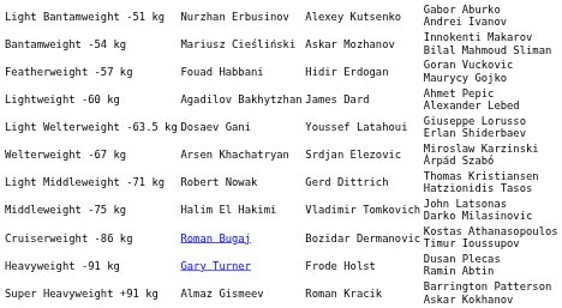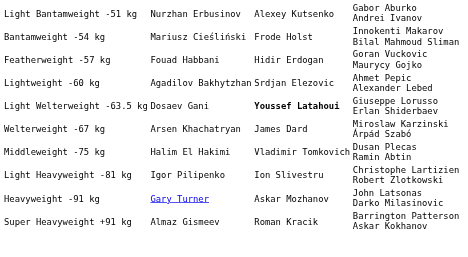Bantamweight -54 kg | column 3: Askar Mozhanov -> Frode Holst
Lightweight -60 kg | column 3: James Dard -> Srdjan Elezovic
Light Welterweight -63.5 kg | column 3: normal -> bold
Welterweight -67 kg | column 3: Srdjan Elezovic -> James Dard
- row: Light Middleweight -71 kg | Robert Nowak | Gerd Dittrich | Thomas Kristiansen Hatzionidis Tasos
Middleweight -75 kg | column 4: John Latsonas Darko Milasinovic -> Dusan Plecas Ramin Abtin
+ row: Light Heavyweight -81 kg | Igor Pilipenko | Ion Slivestru | Christophe Lartizien Robert Zlotkowski
- row: Cruiserweight -86 kg | Roman Bugaj | Bozidar Dermanovic | Kostas Athanasopoulos Timur Ioussupov
Heavyweight -91 kg | column 3: Frode Holst -> Askar Mozhanov
Heavyweight -91 kg | column 4: Dusan Plecas Ramin Abtin -> John Latsonas Darko Milasinovic
